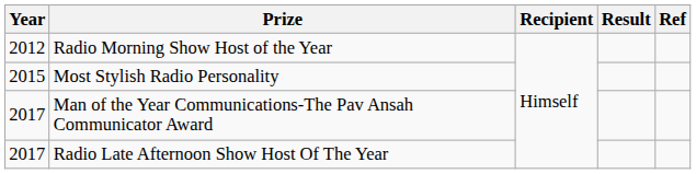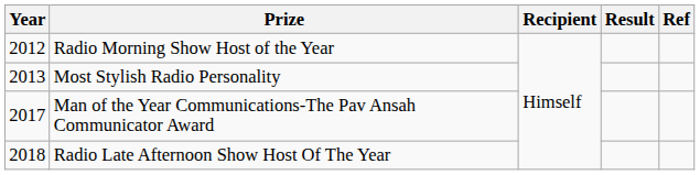Most Stylish Radio Personality | Year: 2015 -> 2013
Radio Late Afternoon Show Host Of The Year | Year: 2017 -> 2018
